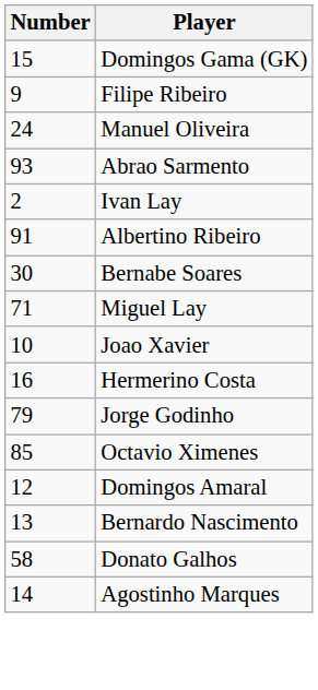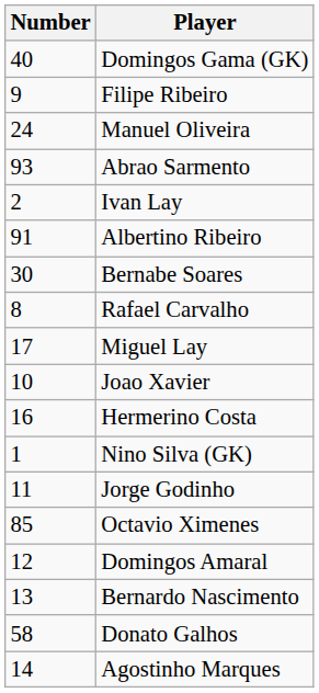Domingos Gama (GK) | Number: 15 -> 40
+ row: 8 | Rafael Carvalho
Miguel Lay | Number: 71 -> 17
+ row: 1 | Nino Silva (GK)
Jorge Godinho | Number: 79 -> 11
